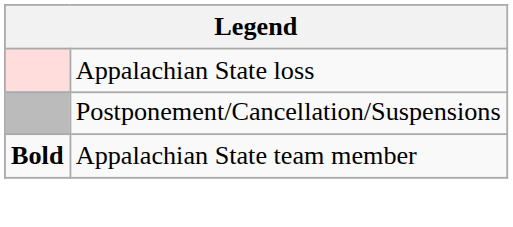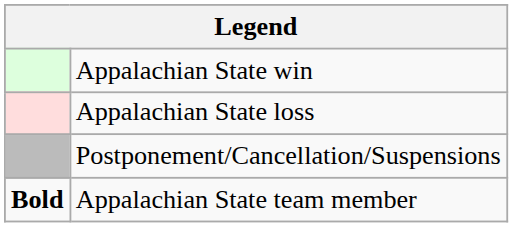+ row: Appalachian State win
